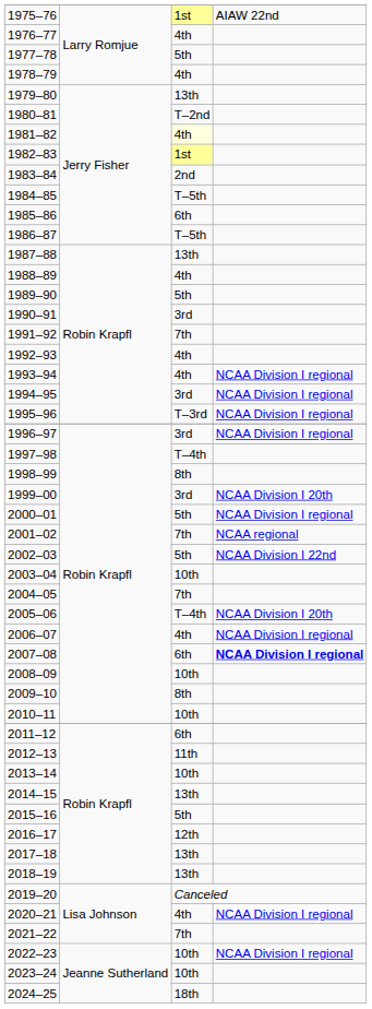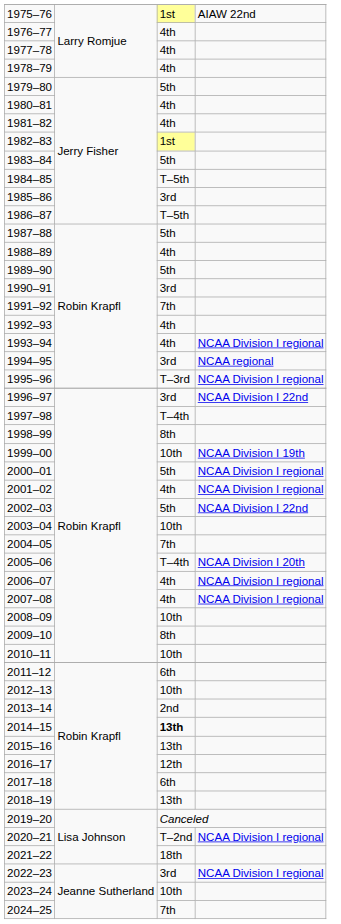1977–78 | column 3: 5th -> 4th
1979–80 | column 3: 13th -> 5th
1980–81 | column 3: T–2nd -> 4th
1981–82 | column 3: lightyellow background -> no background
1983–84 | column 3: 2nd -> 5th
1985–86 | column 3: 6th -> 3rd
1987–88 | column 3: 13th -> 5th
1994–95 | column 4: NCAA Division I regional -> NCAA regional
1996–97 | column 4: NCAA Division I regional -> NCAA Division I 22nd
1999–00 | column 3: 3rd -> 10th
1999–00 | column 4: NCAA Division I 20th -> NCAA Division I 19th
2001–02 | column 3: 7th -> 4th
2001–02 | column 4: NCAA regional -> NCAA Division I regional
2007–08 | column 3: 6th -> 4th
2007–08 | column 4: bold -> normal
2012–13 | column 3: 11th -> 10th
2013–14 | column 3: 10th -> 2nd
2014–15 | column 3: normal -> bold
2015–16 | column 3: 5th -> 13th
2017–18 | column 3: 13th -> 6th
2020–21 | column 3: 4th -> T–2nd
2021–22 | column 3: 7th -> 18th
2022–23 | column 3: 10th -> 3rd
2024–25 | column 3: 18th -> 7th
